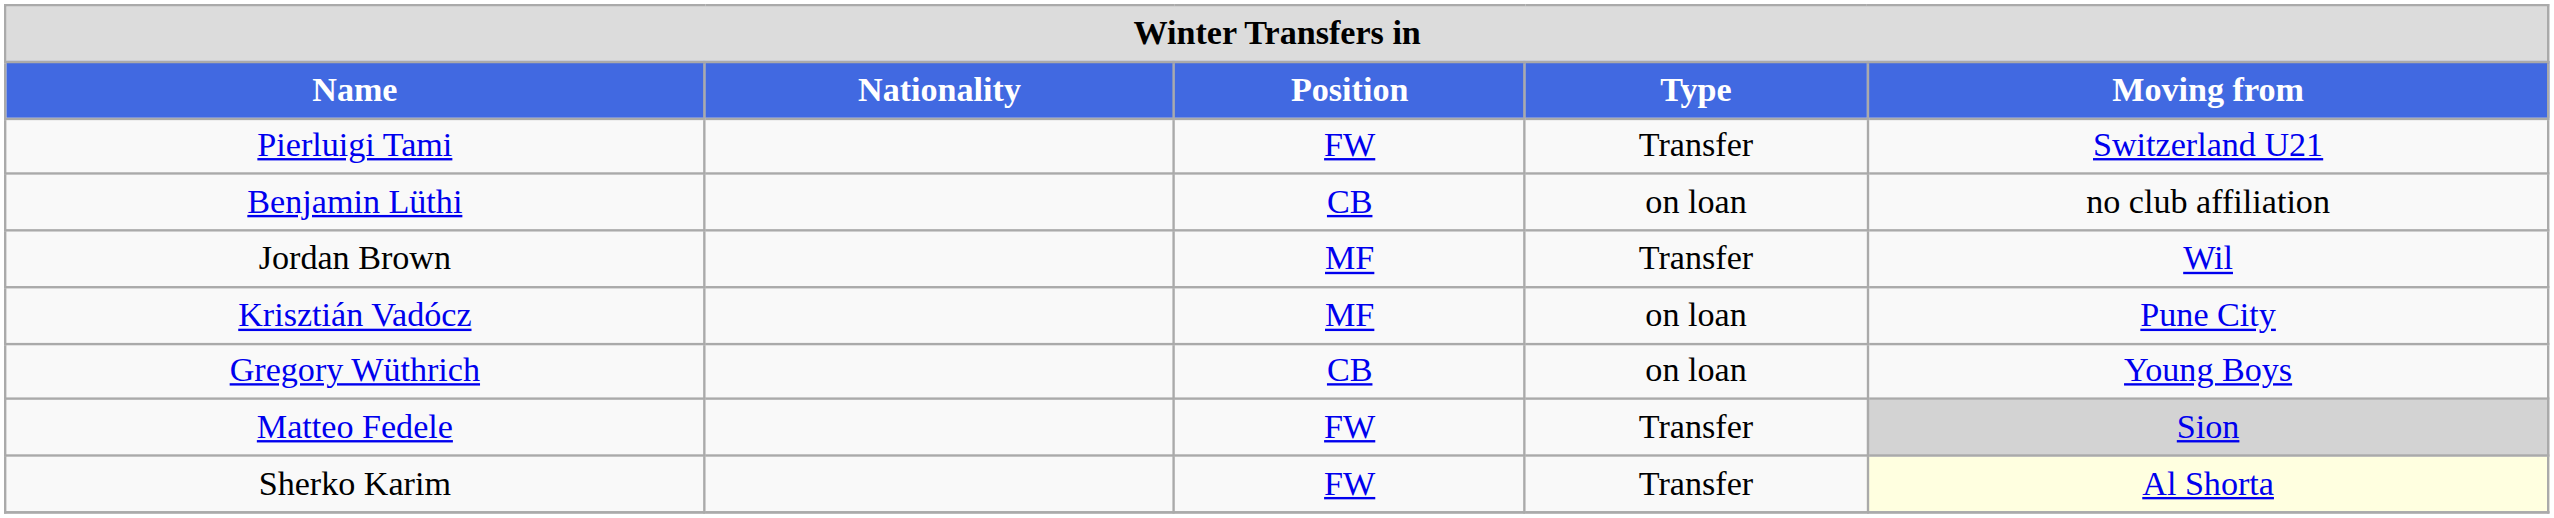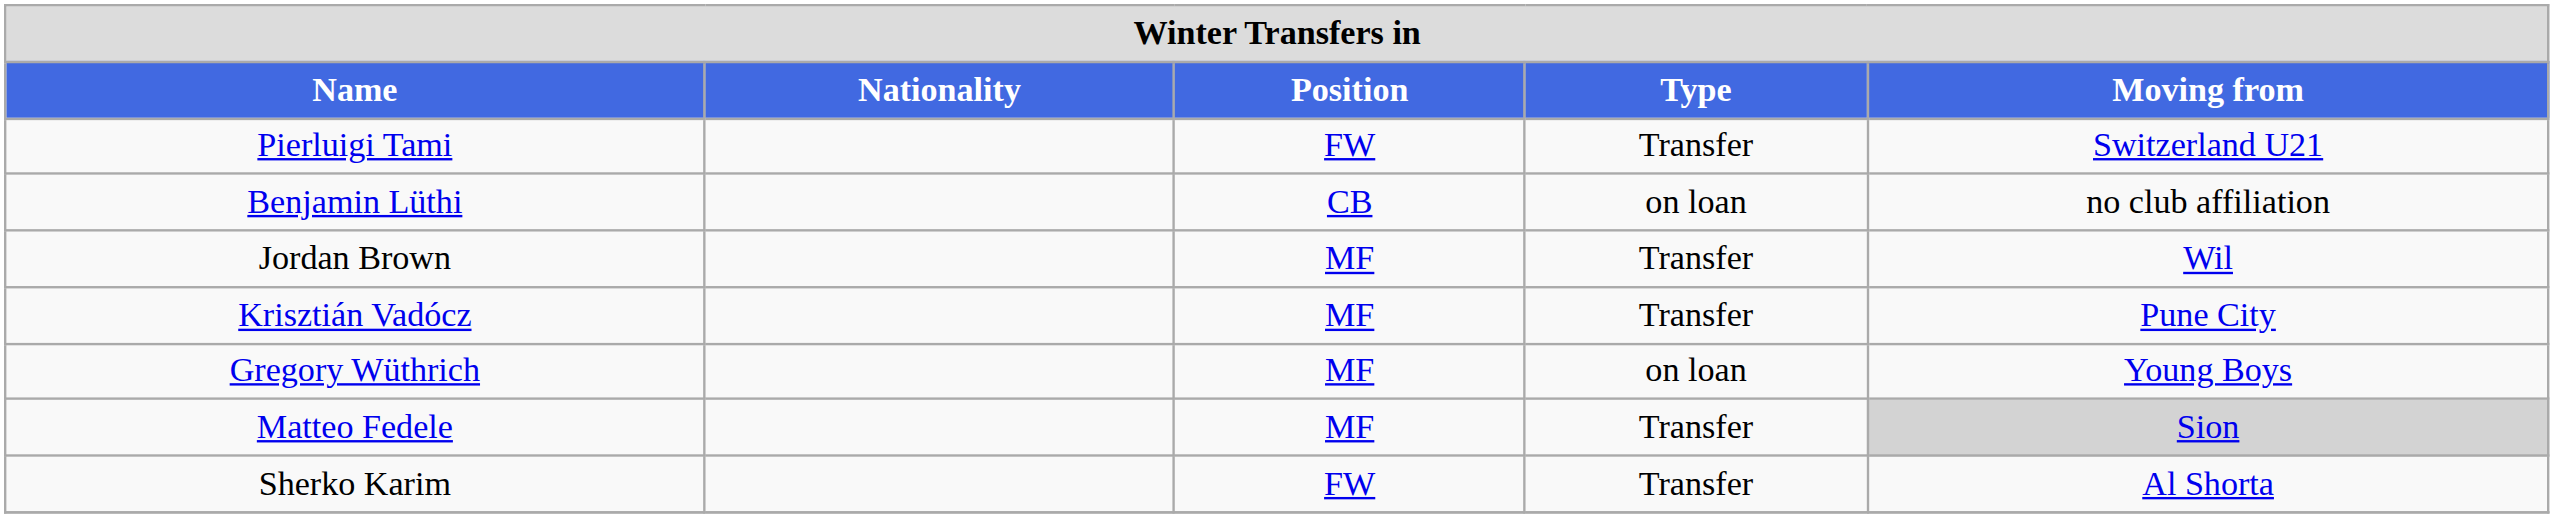Krisztián Vadócz | Type: on loan -> Transfer
Gregory Wüthrich | Position: CB -> MF
Matteo Fedele | Position: FW -> MF
Sherko Karim | Moving from: lightyellow background -> no background
